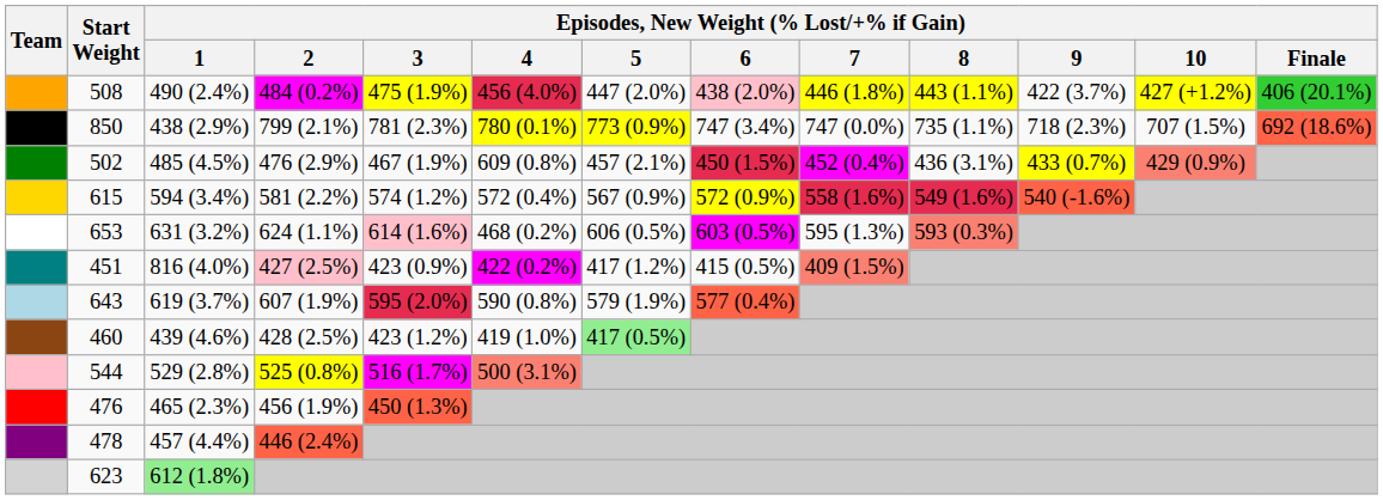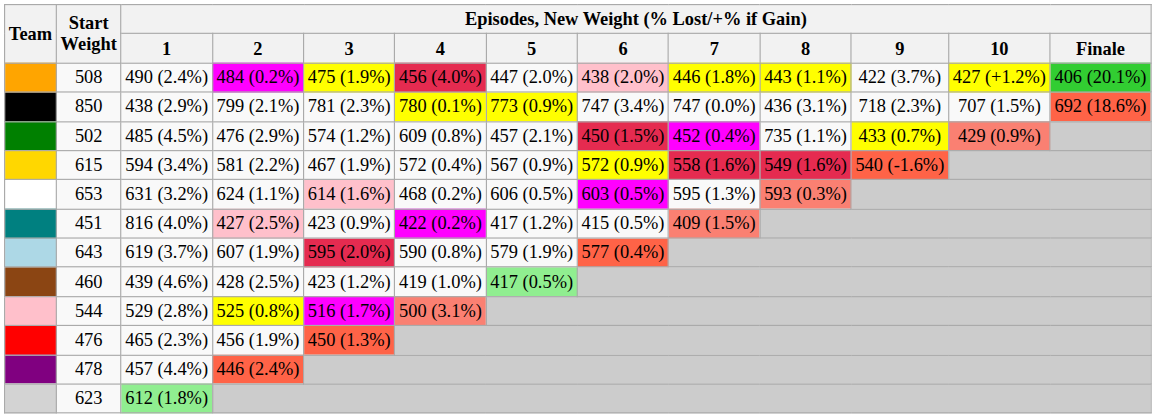850 | Episodes, New Weight (% Lost/+% if Gain) / 8: 735 (1.1%) -> 436 (3.1%)
502 | Episodes, New Weight (% Lost/+% if Gain) / 3: 467 (1.9%) -> 574 (1.2%)
502 | Episodes, New Weight (% Lost/+% if Gain) / 8: 436 (3.1%) -> 735 (1.1%)
615 | Episodes, New Weight (% Lost/+% if Gain) / 3: 574 (1.2%) -> 467 (1.9%)
